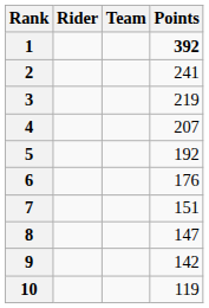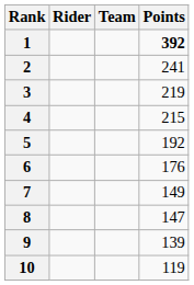4 | Points: 207 -> 215
7 | Points: 151 -> 149
9 | Points: 142 -> 139
